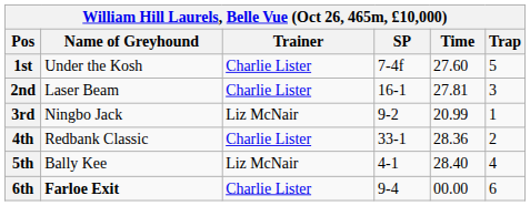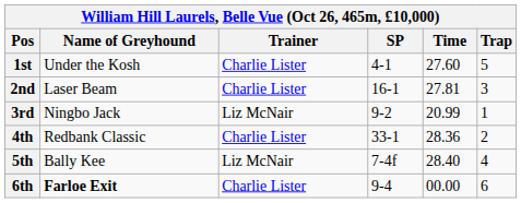1st | SP: 7-4f -> 4-1
5th | SP: 4-1 -> 7-4f
